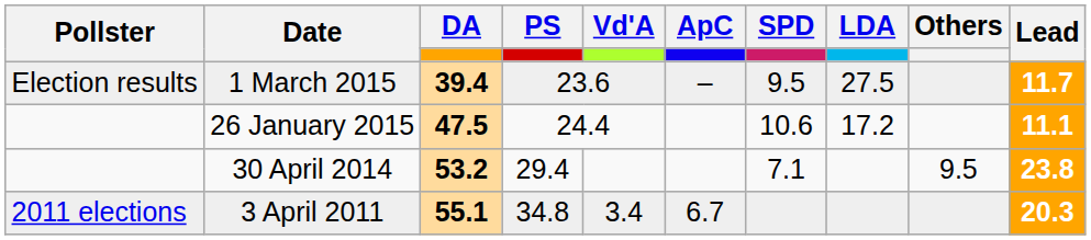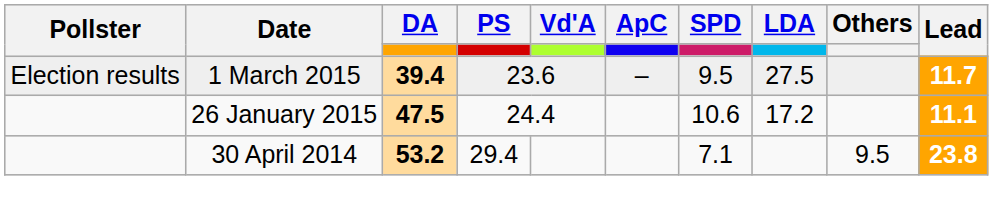- row: 2011 elections | 3 April 2011 | 55.1 | 34.8 | 3.4 | 6.7 | 20.3
